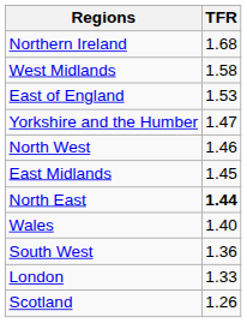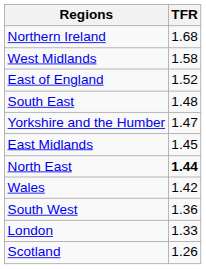East of England | TFR: 1.53 -> 1.52
+ row: South East | 1.48
- row: North West | 1.46
Wales | TFR: 1.40 -> 1.42
